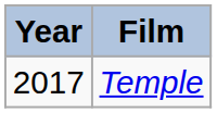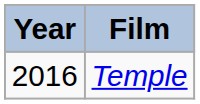Temple | Year: 2017 -> 2016
